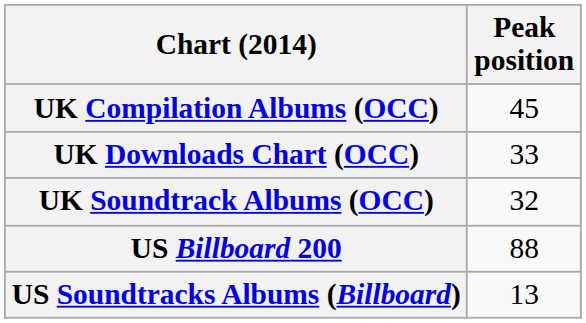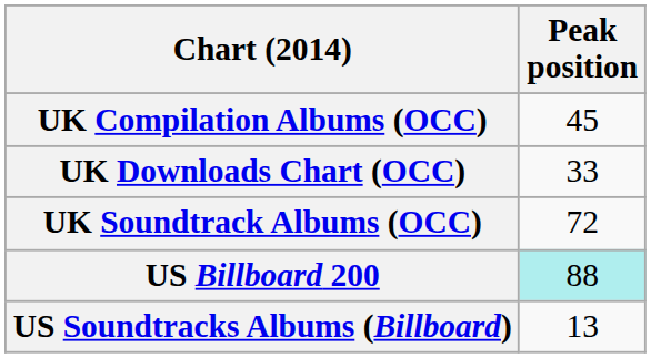UK Soundtrack Albums (OCC) | Peak position: 32 -> 72
US Billboard 200 | Peak position: no background -> paleturquoise background
